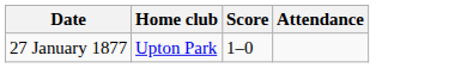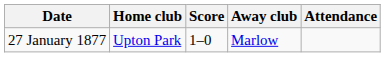+ column: Away club | Marlow
